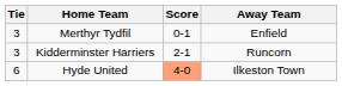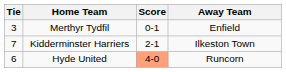Kidderminster Harriers | Tie: 3 -> 7
Kidderminster Harriers | Away Team: Runcorn -> Ilkeston Town
Hyde United | Away Team: Ilkeston Town -> Runcorn
